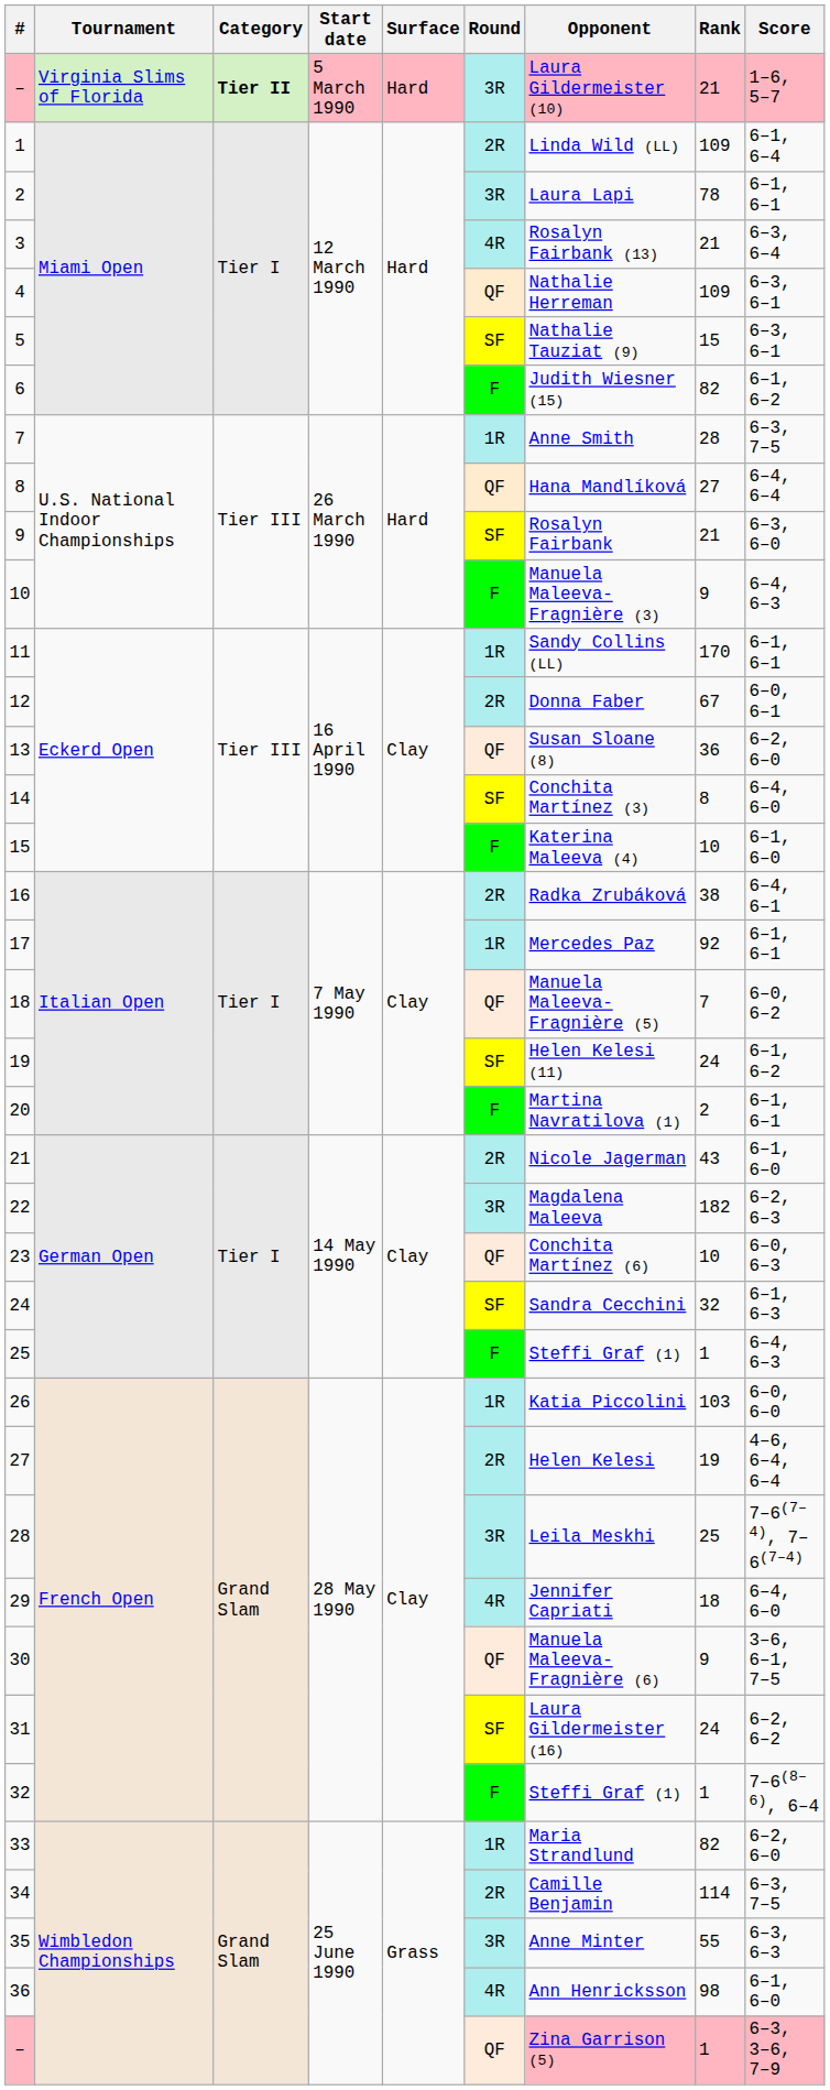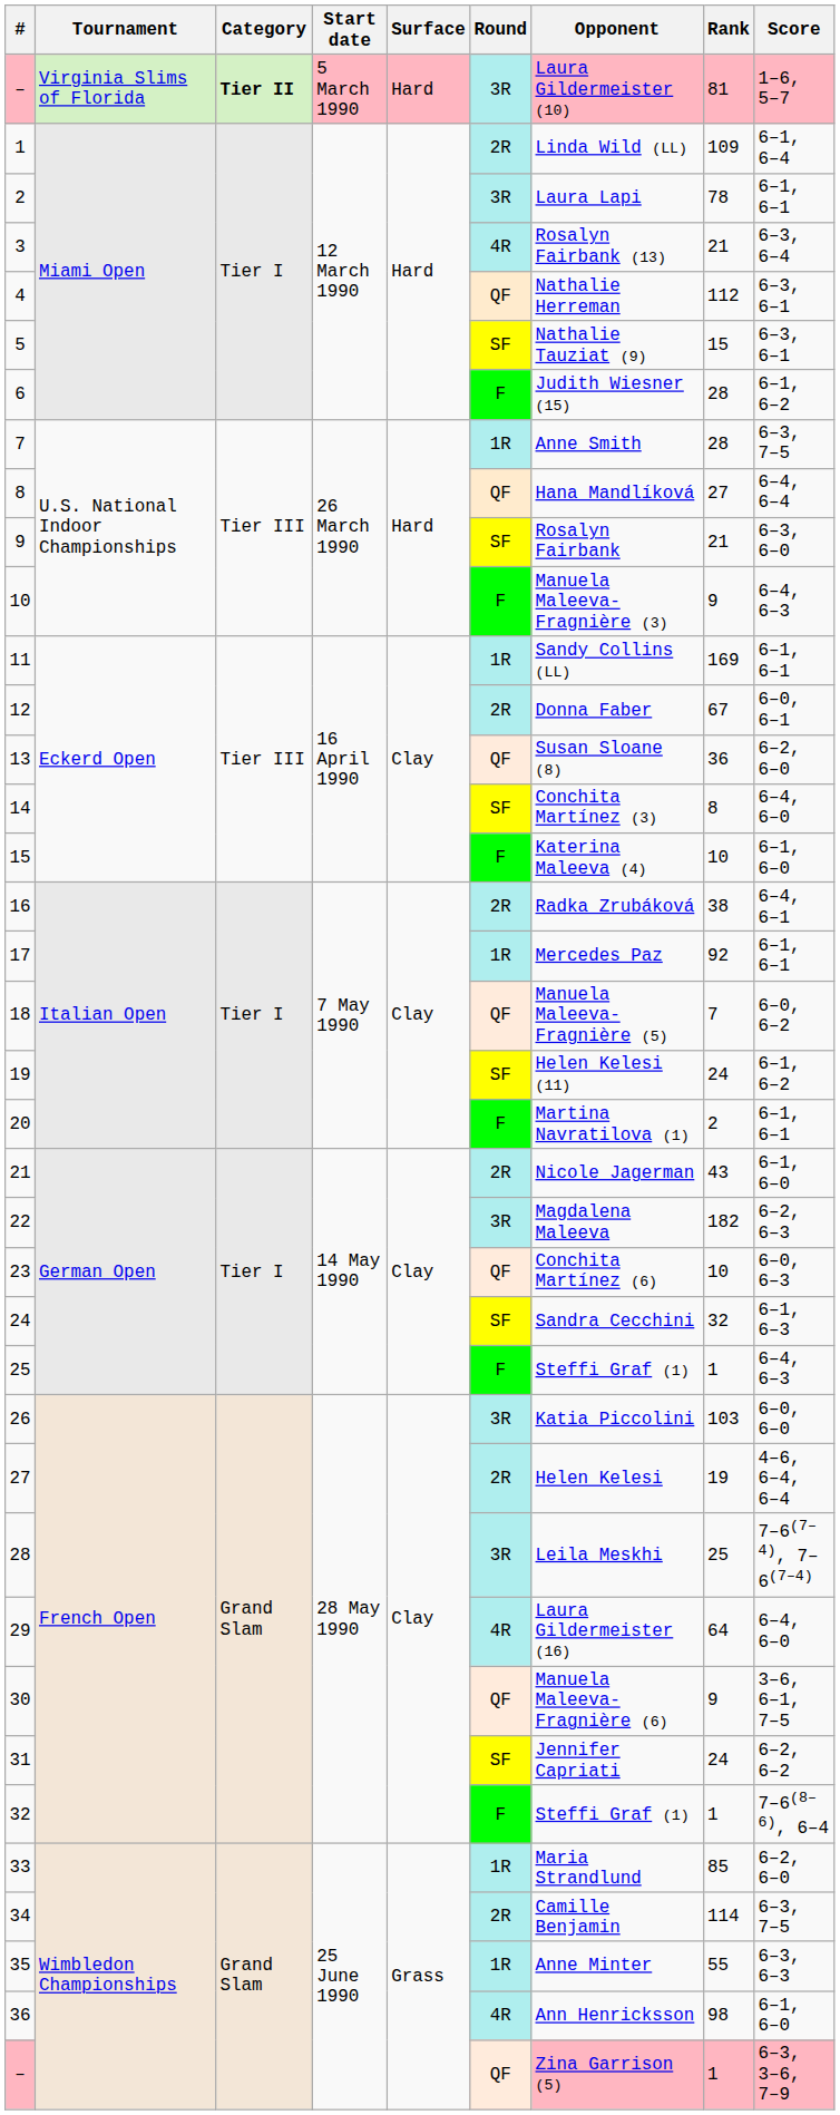– / Virginia Slims of Florida | Rank: 21 -> 81
4 | Rank: 109 -> 112
6 | Rank: 82 -> 28
11 | Rank: 170 -> 169
26 | Round: 1R -> 3R
29 | Opponent: Jennifer Capriati -> Laura Gildermeister (16)
29 | Rank: 18 -> 64
31 | Opponent: Laura Gildermeister (16) -> Jennifer Capriati
33 | Rank: 82 -> 85
35 | Round: 3R -> 1R
